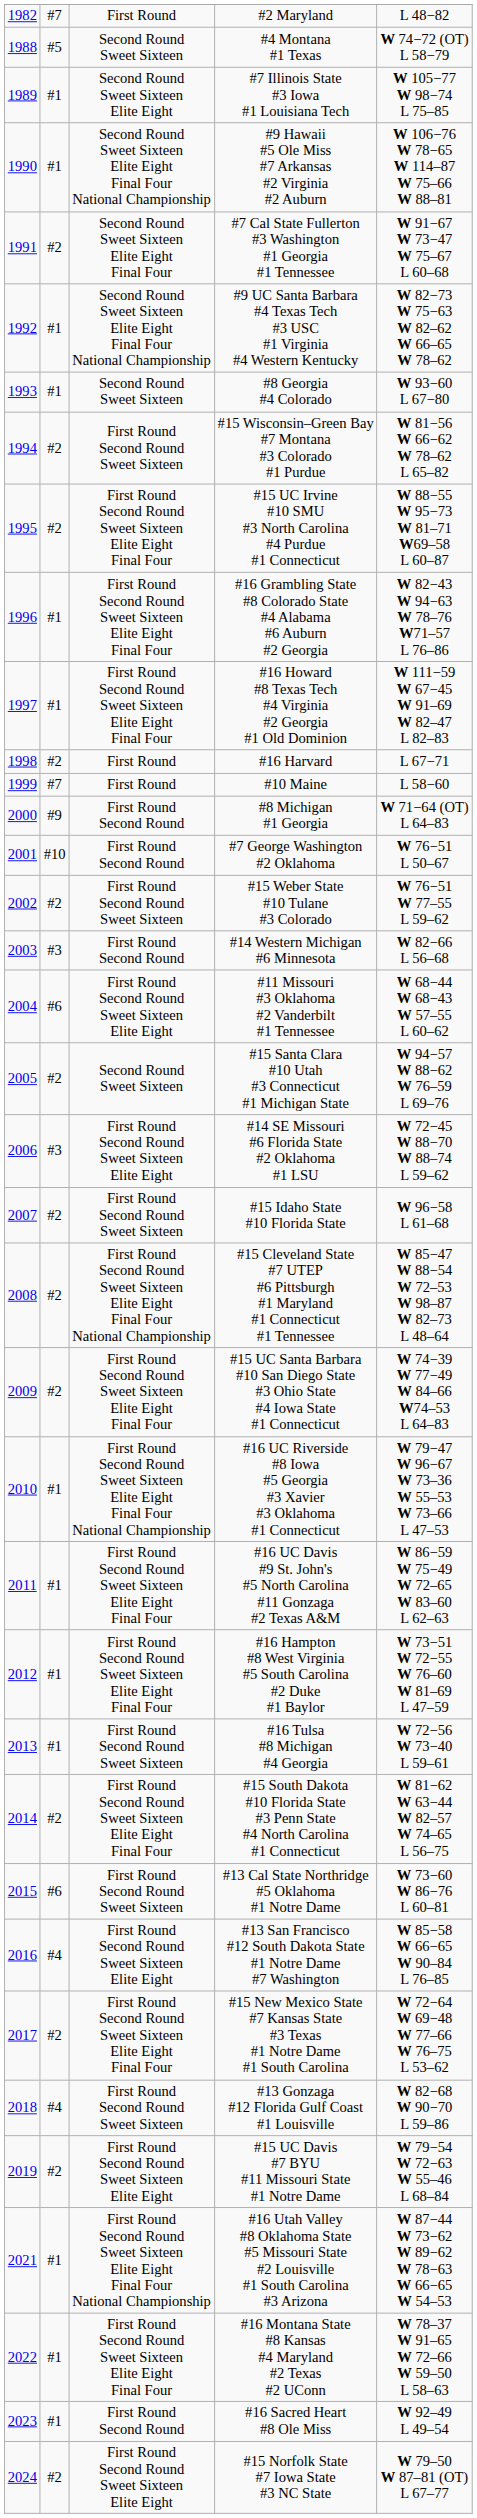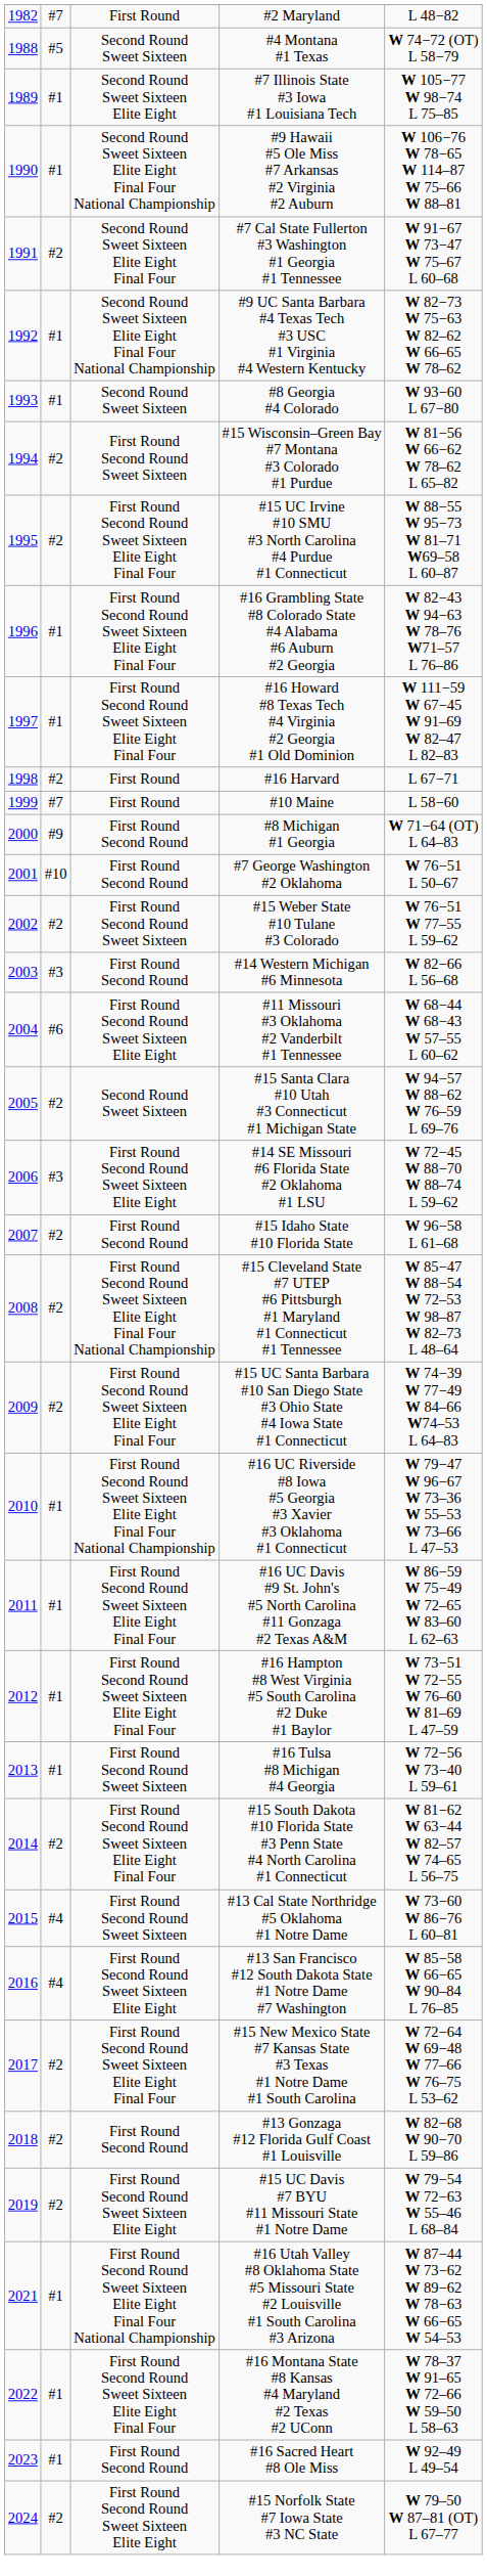#15 Idaho State #10 Florida State | column 3: First Round Second Round Sweet Sixteen -> First Round Second Round
#13 Cal State Northridge #5 Oklahoma #1 Notre Dame | column 2: #6 -> #4
#13 Gonzaga #12 Florida Gulf Coast #1 Louisville | column 2: #4 -> #2
#13 Gonzaga #12 Florida Gulf Coast #1 Louisville | column 3: First Round Second Round Sweet Sixteen -> First Round Second Round
